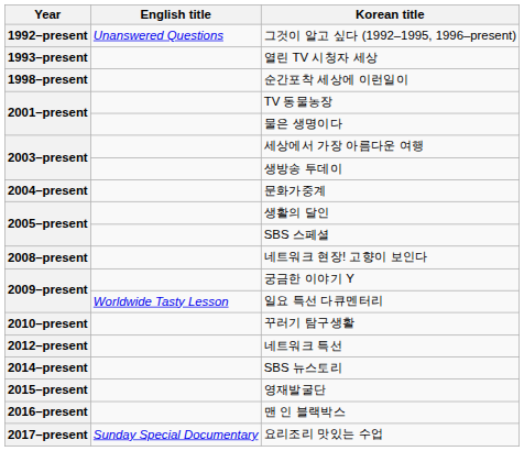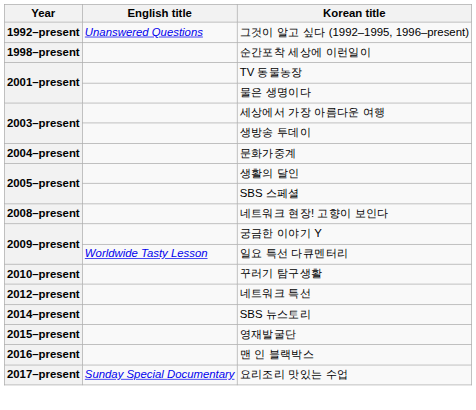- row: 1993–present | 열린 TV 시청자 세상
